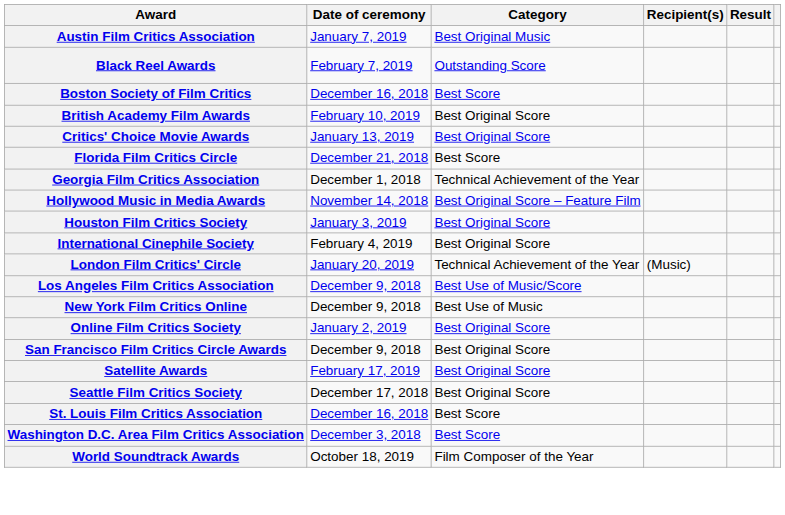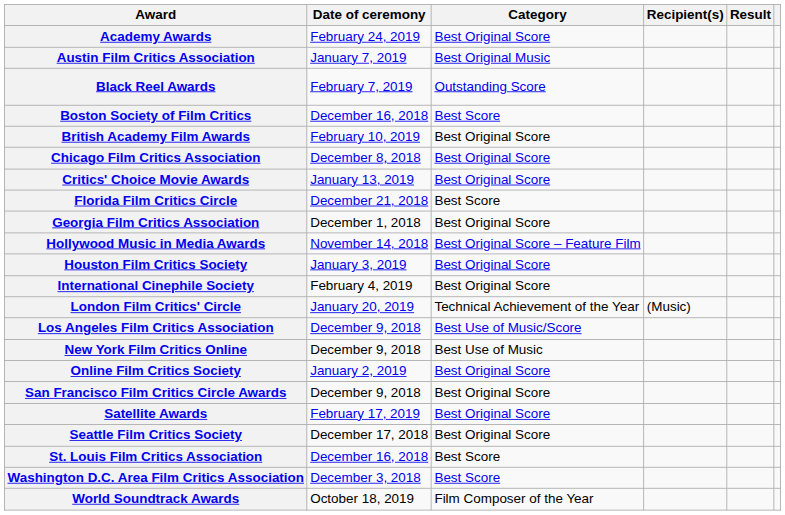+ row: Academy Awards | February 24, 2019 | Best Original Score
+ row: Chicago Film Critics Association | December 8, 2018 | Best Original Score
Georgia Film Critics Association | Category: Technical Achievement of the Year -> Best Original Score
